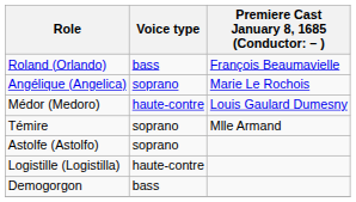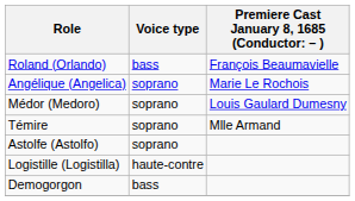Médor (Medoro) | Voice type: haute-contre -> soprano
